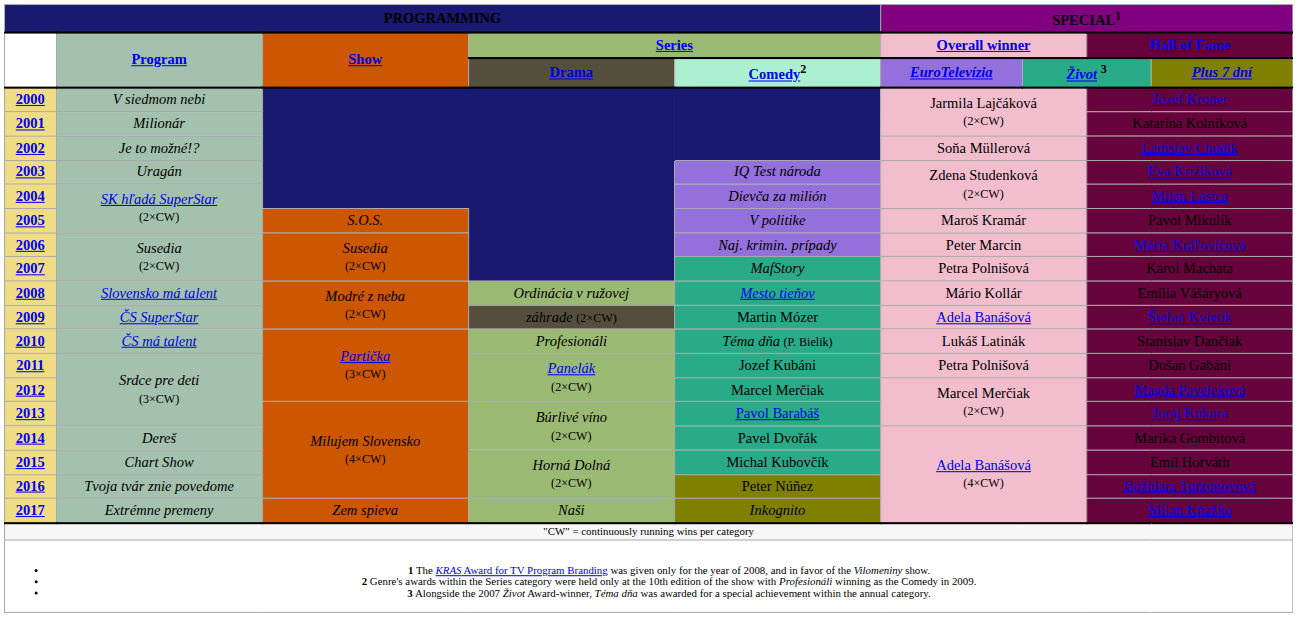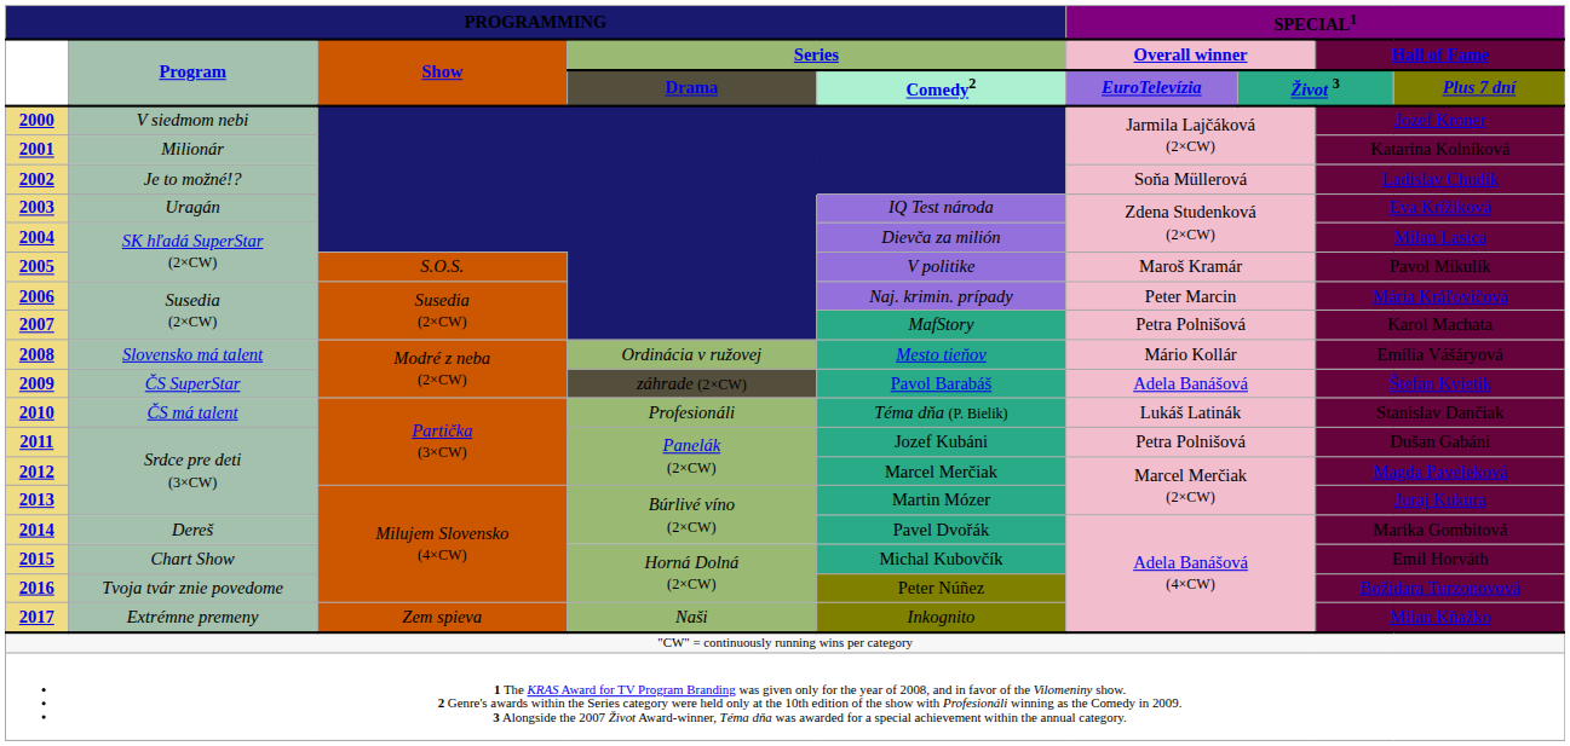2009 | PROGRAMMING / Series / Comedy2: Martin Mózer -> Pavol Barabáš
2013 | PROGRAMMING / Series / Comedy2: Pavol Barabáš -> Martin Mózer
